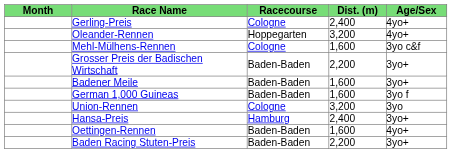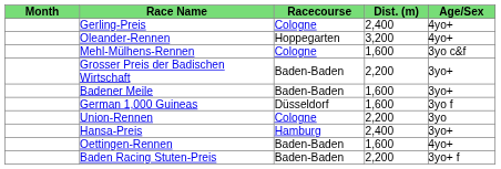German 1,000 Guineas | Racecourse: Baden-Baden -> Düsseldorf
Union-Rennen | Dist. (m): 3,200 -> 2,200
Baden Racing Stuten-Preis | Age/Sex: 3yo+ -> 3yo+ f
